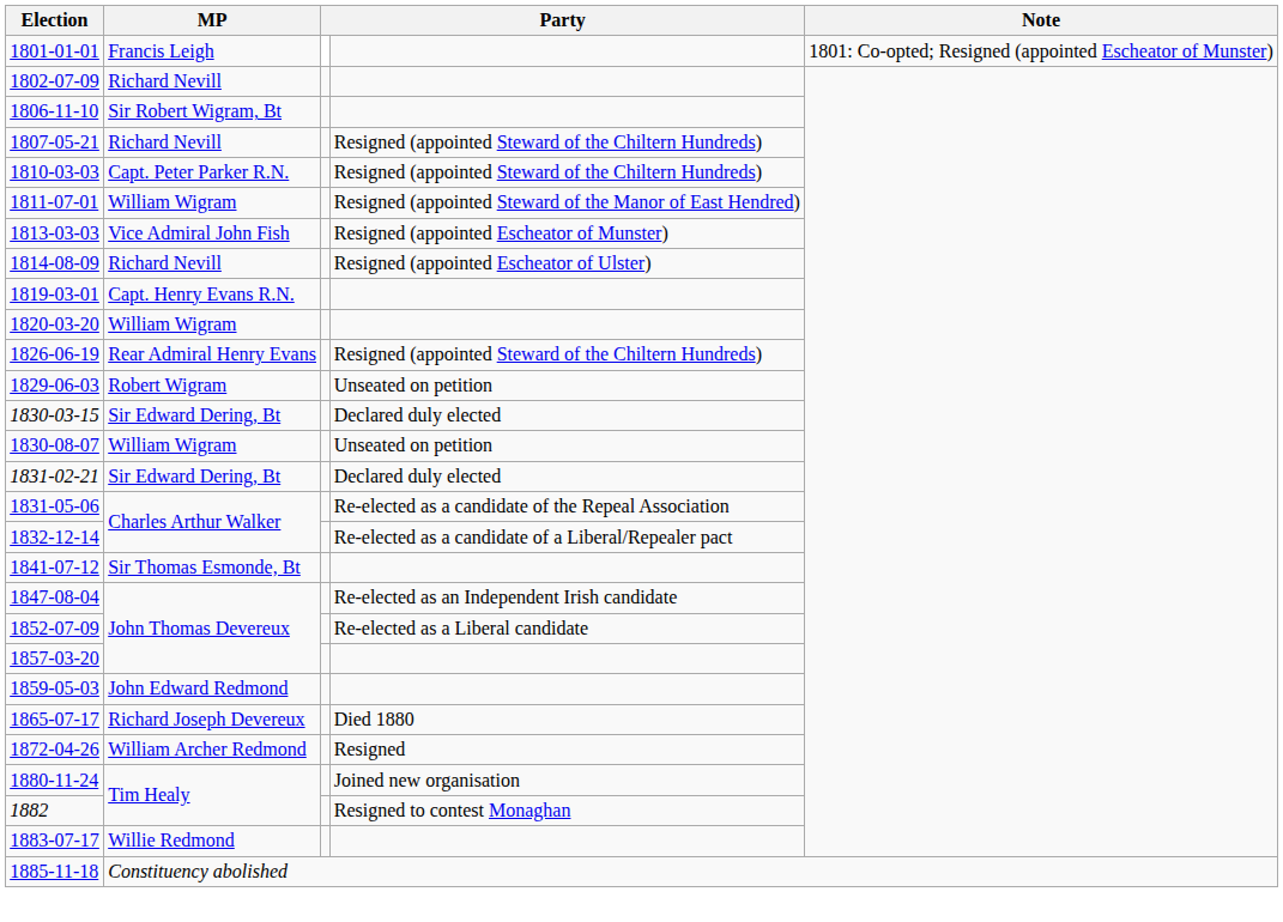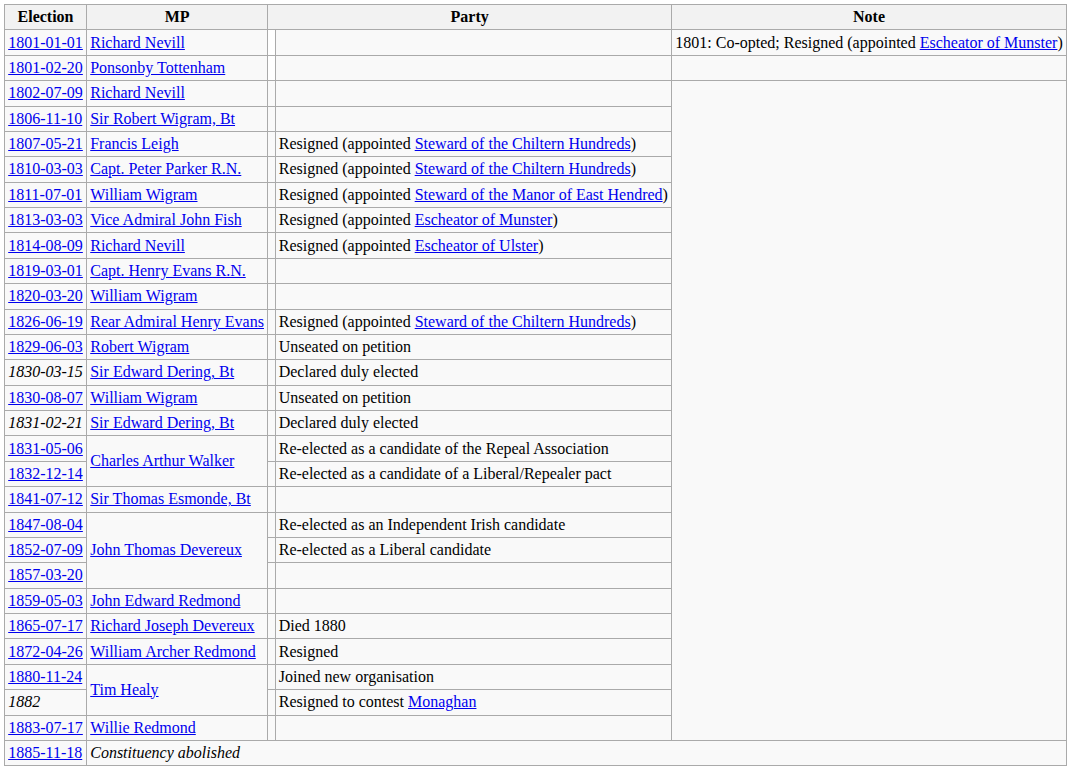1801-01-01 | MP: Francis Leigh -> Richard Nevill
+ row: 1801-02-20 | Ponsonby Tottenham
1807-05-21 | MP: Richard Nevill -> Francis Leigh
